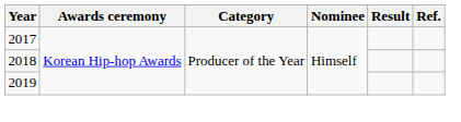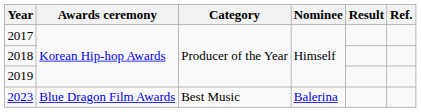+ row: 2023 | Blue Dragon Film Awards | Best Music | Balerina
